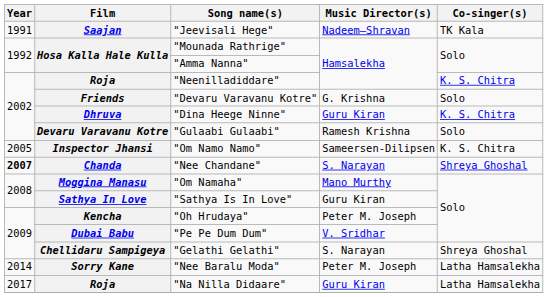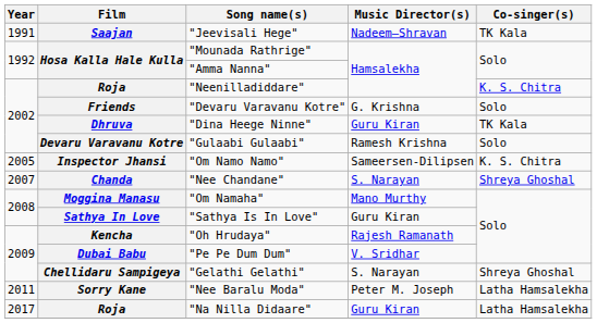"Dina Heege Ninne" | Co-singer(s): K. S. Chitra -> TK Kala
"Nee Chandane" | Year: bold -> normal
"Oh Hrudaya" | Music Director(s): Peter M. Joseph -> Rajesh Ramanath
"Nee Baralu Moda" | Year: 2014 -> 2011
